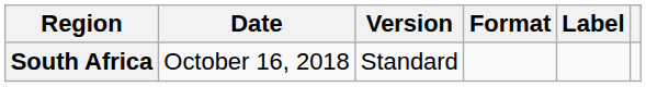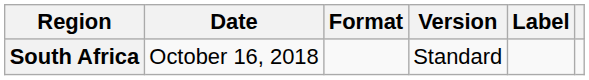columns swapped: Format <-> Version
